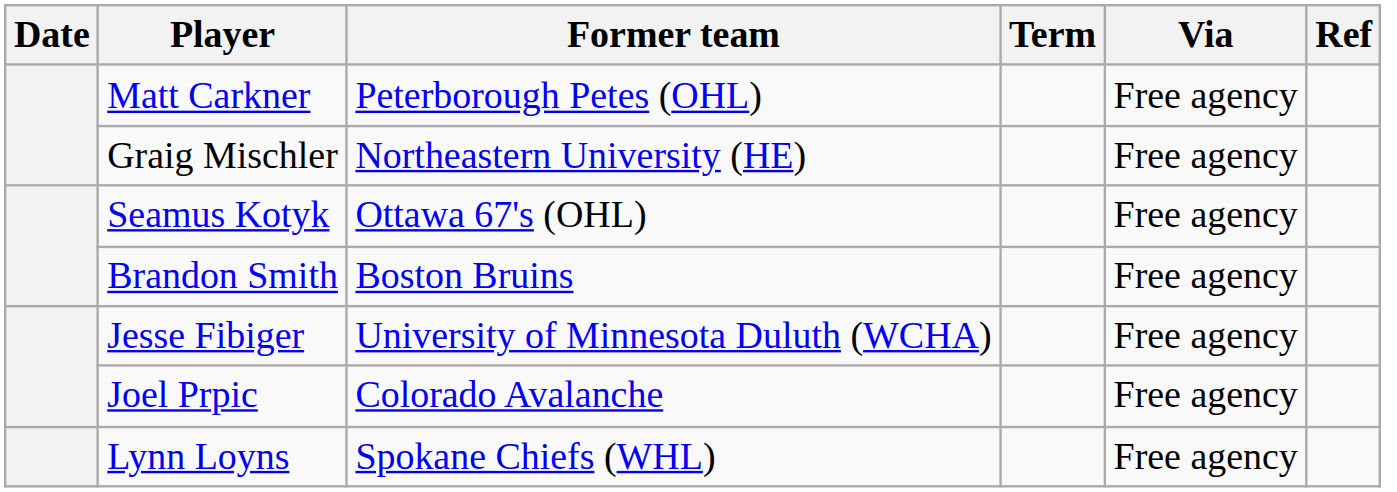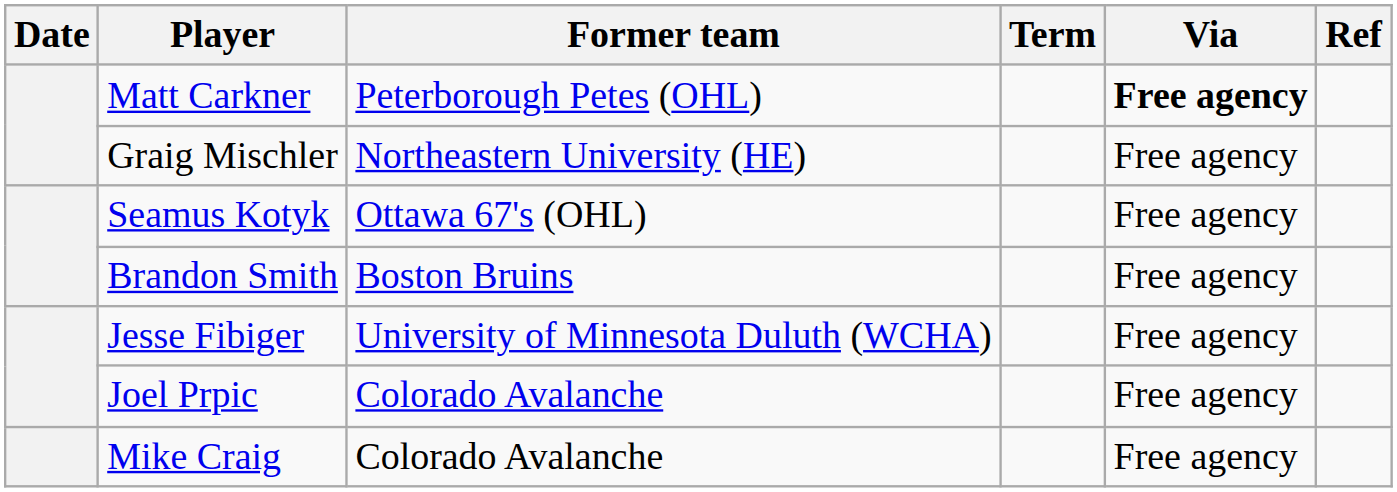Matt Carkner | Via: normal -> bold
+ row: Mike Craig | Colorado Avalanche | Free agency
- row: Lynn Loyns | Spokane Chiefs (WHL) | Free agency
